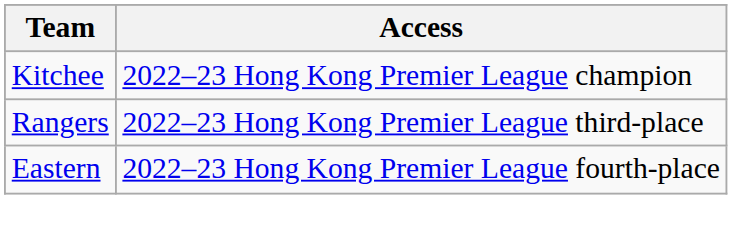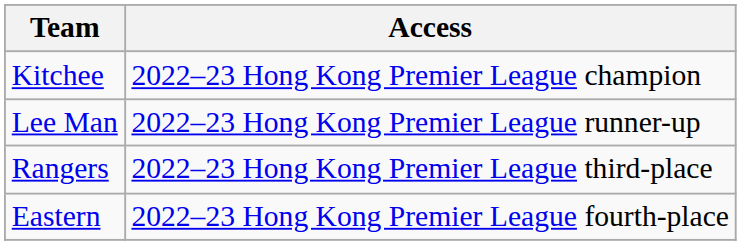+ row: Lee Man | 2022–23 Hong Kong Premier League runner-up
